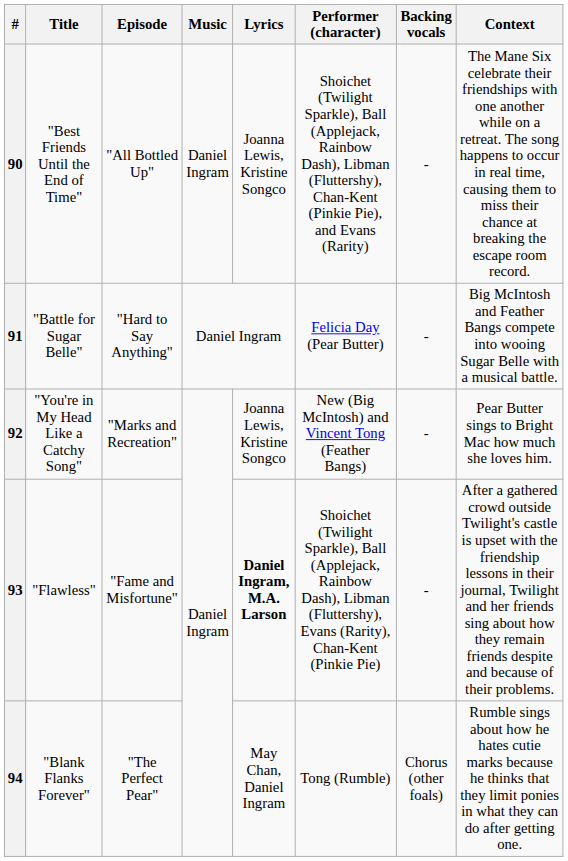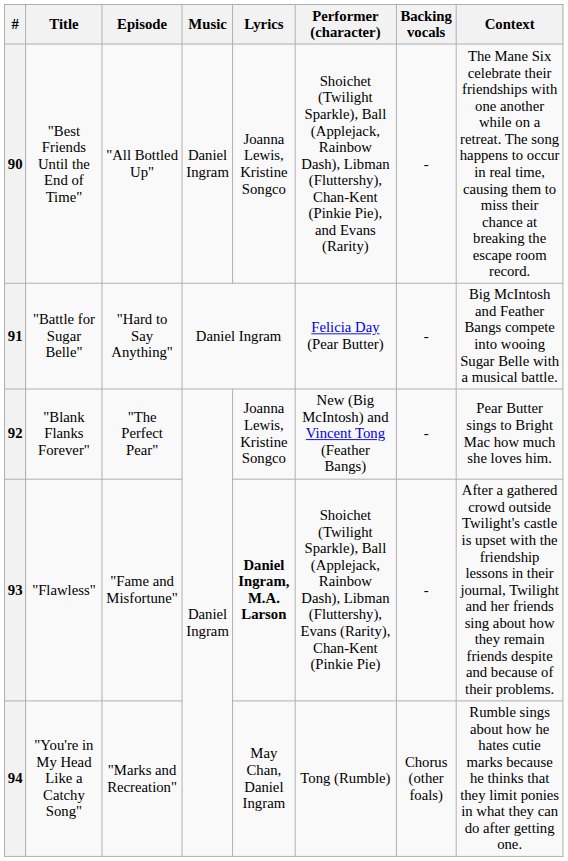92 | Title: "You're in My Head Like a Catchy Song" -> "Blank Flanks Forever"
92 | Episode: "Marks and Recreation" -> "The Perfect Pear"
94 | Title: "Blank Flanks Forever" -> "You're in My Head Like a Catchy Song"
94 | Episode: "The Perfect Pear" -> "Marks and Recreation"
